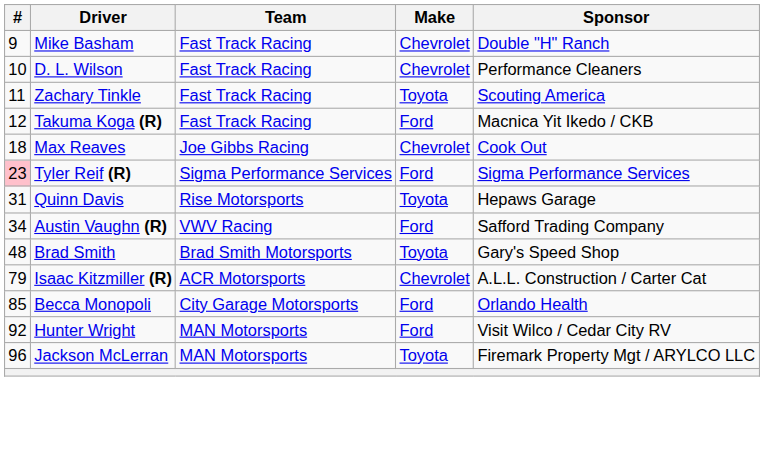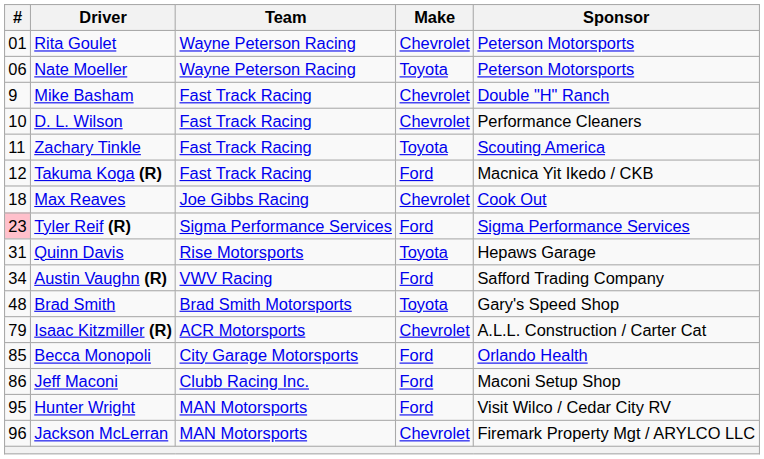+ row: 01 | Rita Goulet | Wayne Peterson Racing | Chevrolet | Peterson Motorsports
+ row: 06 | Nate Moeller | Wayne Peterson Racing | Toyota | Peterson Motorsports
+ row: 86 | Jeff Maconi | Clubb Racing Inc. | Ford | Maconi Setup Shop
Hunter Wright | #: 92 -> 95
Jackson McLerran | Make: Toyota -> Chevrolet
